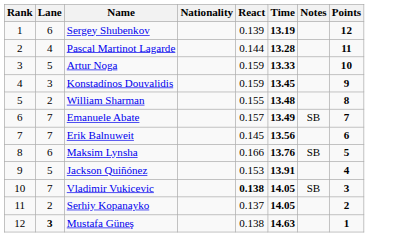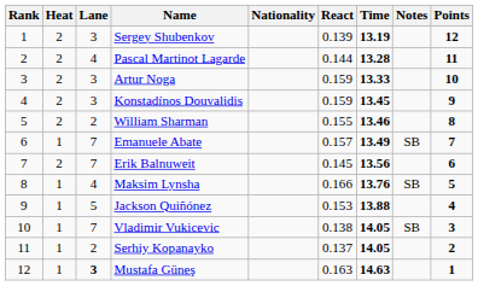+ column: Heat | 2 | 2 | 2 | 2 | 2 | 1 | 2 | 1 | 1 | 1 | 1 | 1
Sergey Shubenkov | Lane: 6 -> 3
Artur Noga | Lane: 5 -> 3
William Sharman | Time: 13.48 -> 13.46
Maksim Lynsha | Lane: 6 -> 4
Jackson Quiñónez | Time: 13.91 -> 13.88
Vladimir Vukicevic | React: bold -> normal
Mustafa Güneş | React: 0.138 -> 0.163
